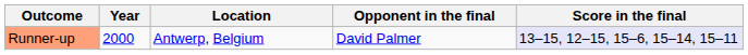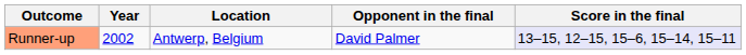Runner-up | Year: 2000 -> 2002
